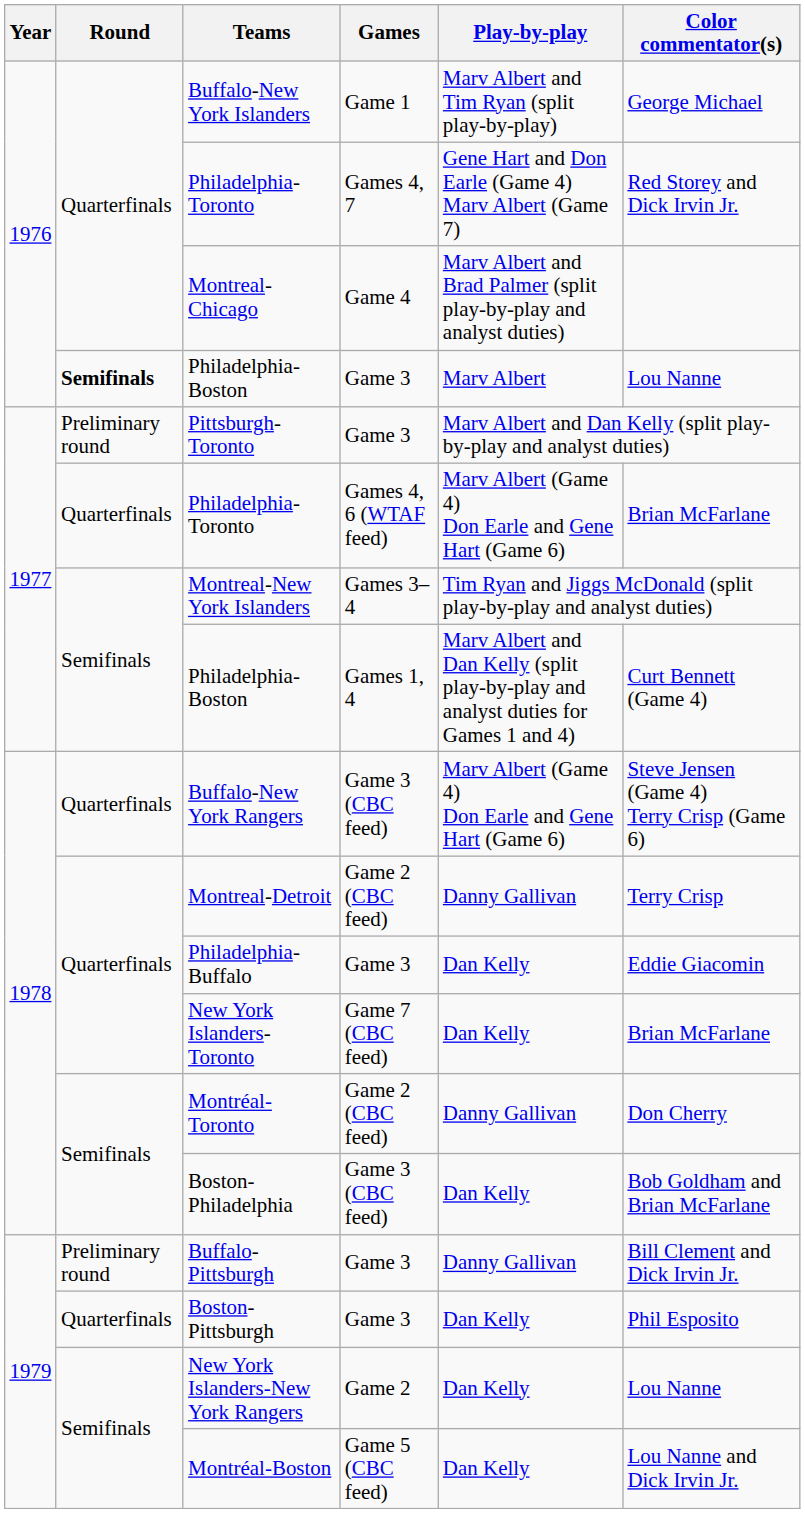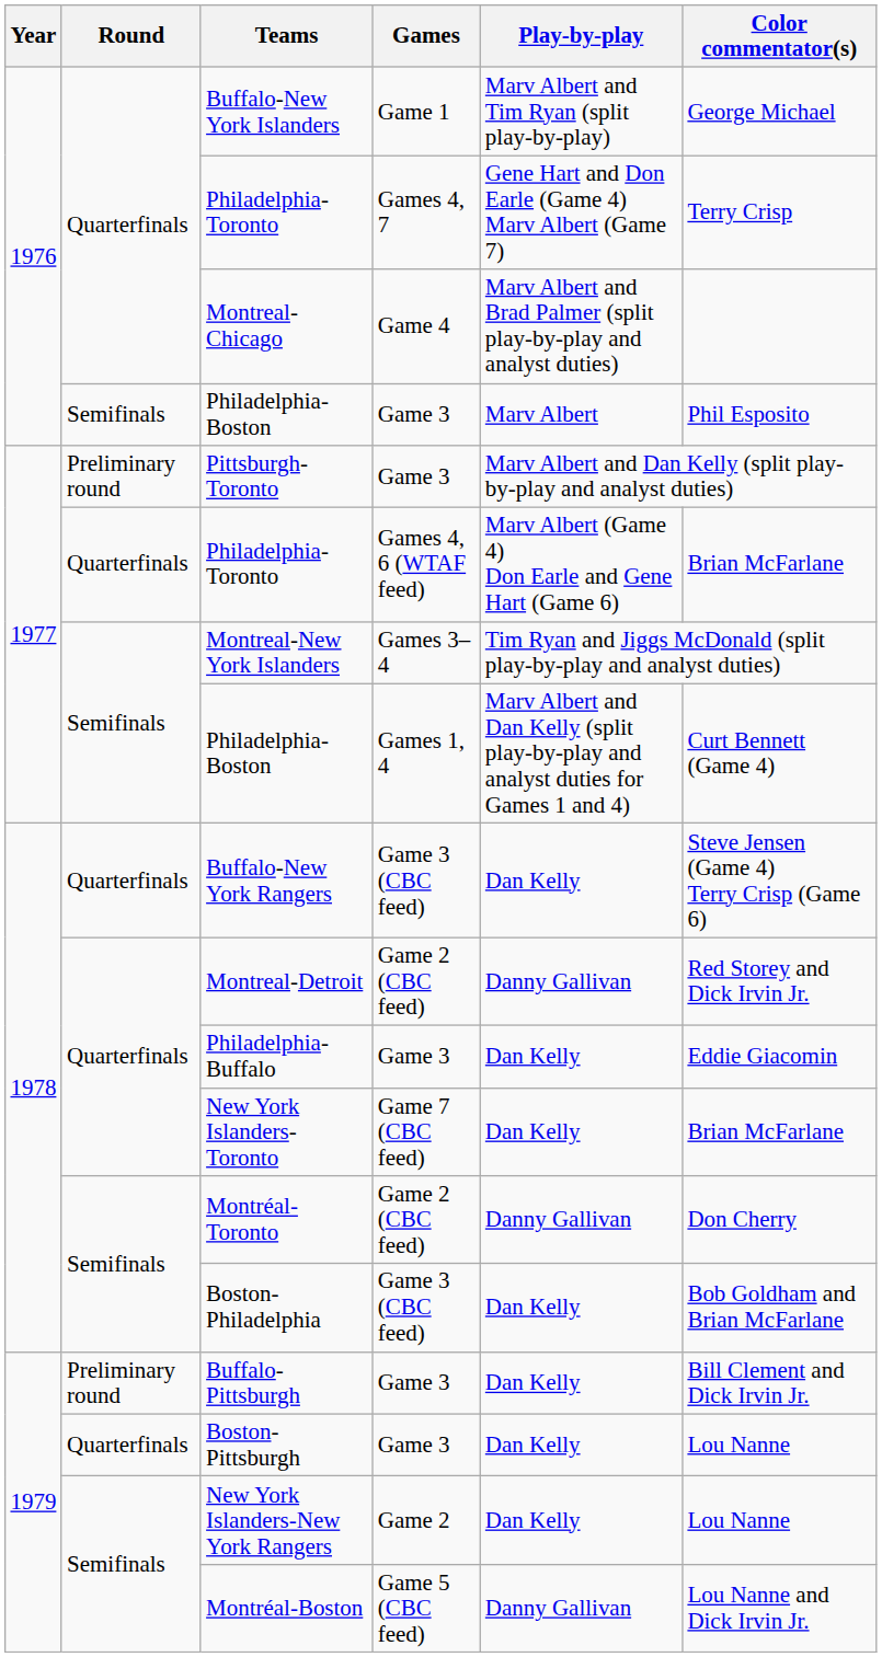Philadelphia-Toronto / Games 4, 7 | Color commentator(s): Red Storey and Dick Irvin Jr. -> Terry Crisp
Philadelphia-Boston / Game 3 | Round: bold -> normal
Philadelphia-Boston / Game 3 | Color commentator(s): Lou Nanne -> Phil Esposito
Buffalo-New York Rangers | Play-by-play: Marv Albert (Game 4) Don Earle and Gene Hart (Game 6) -> Dan Kelly
Montreal-Detroit | Color commentator(s): Terry Crisp -> Red Storey and Dick Irvin Jr.
Buffalo-Pittsburgh | Play-by-play: Danny Gallivan -> Dan Kelly
Boston-Pittsburgh | Color commentator(s): Phil Esposito -> Lou Nanne
Montréal-Boston | Play-by-play: Dan Kelly -> Danny Gallivan
